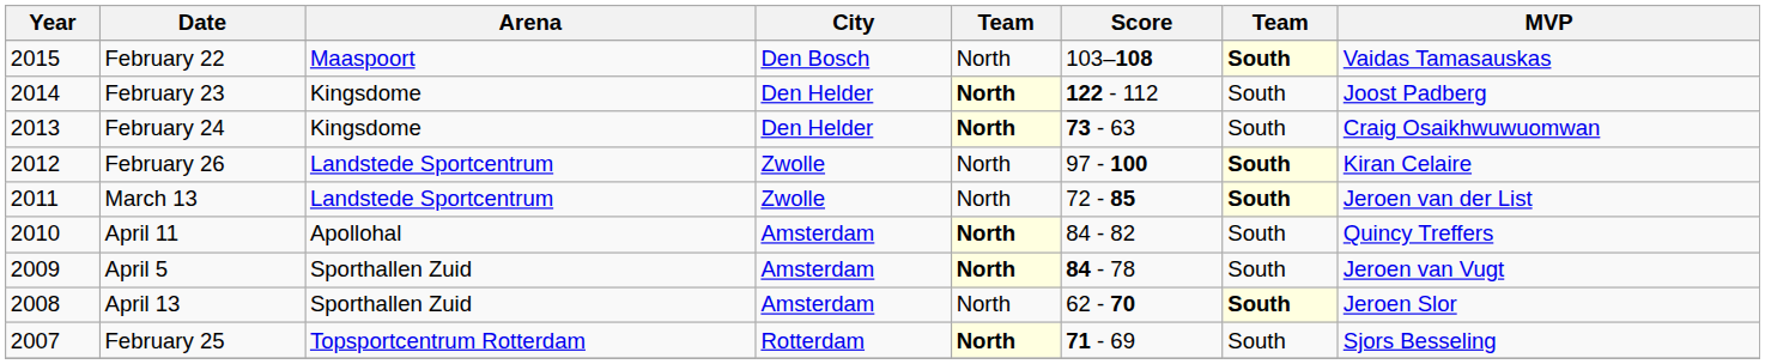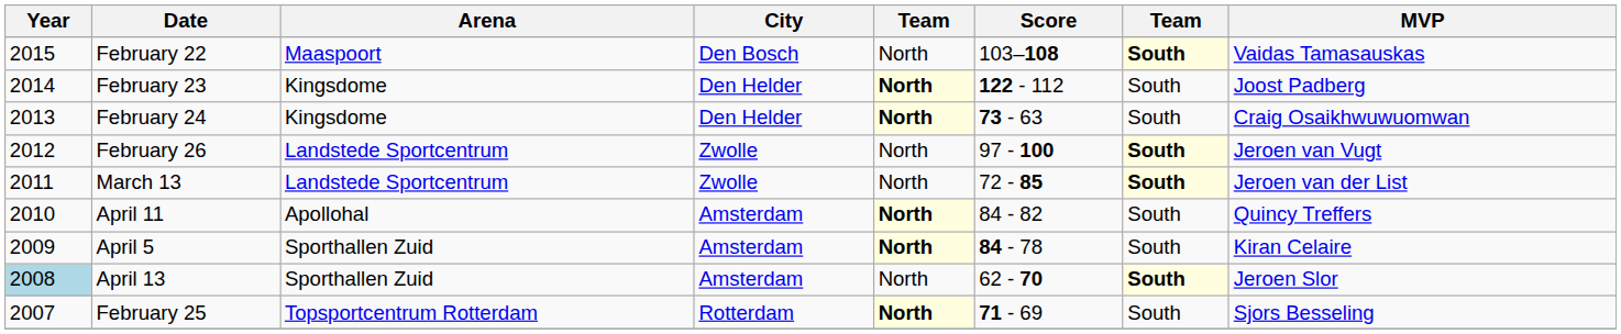February 26 | MVP: Kiran Celaire -> Jeroen van Vugt
April 5 | MVP: Jeroen van Vugt -> Kiran Celaire
April 13 | Year: no background -> lightblue background
